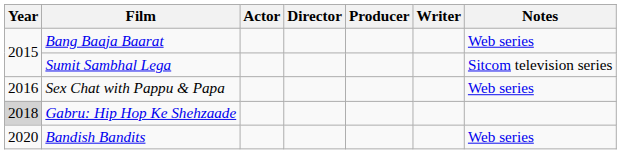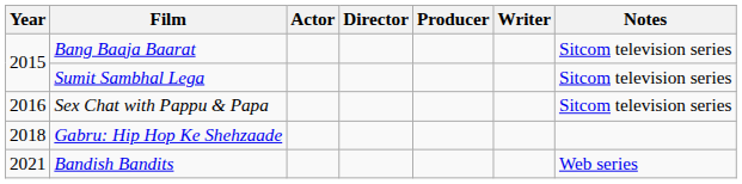Bang Baaja Baarat | Notes: Web series -> Sitcom television series
Sex Chat with Pappu & Papa | Notes: Web series -> Sitcom television series
Gabru: Hip Hop Ke Shehzaade | Year: lightgrey background -> no background
Bandish Bandits | Year: 2020 -> 2021
